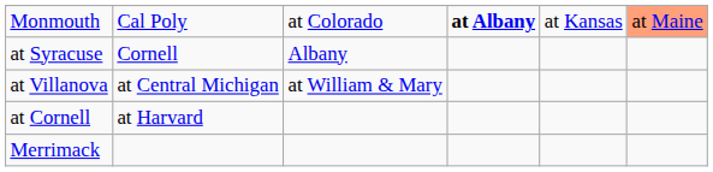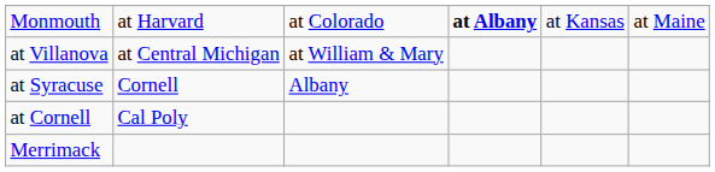Monmouth | column 2: Cal Poly -> at Harvard
Monmouth | column 6: lightsalmon background -> no background
rows swapped: at Villanova <-> at Syracuse
at Cornell | column 2: at Harvard -> Cal Poly
